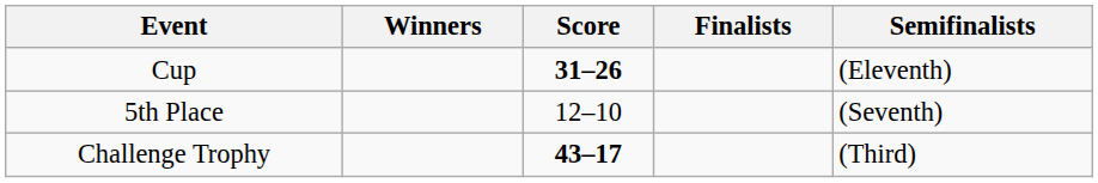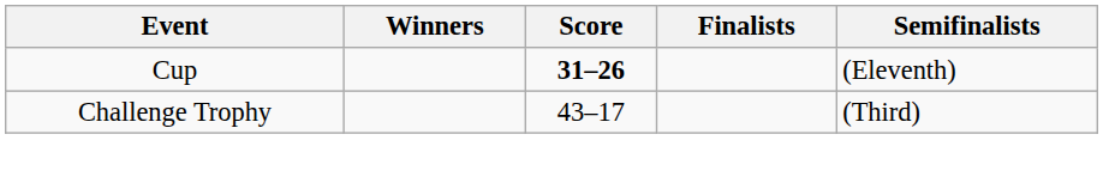- row: 5th Place | 12–10 | (Seventh)
Challenge Trophy | Score: bold -> normal
